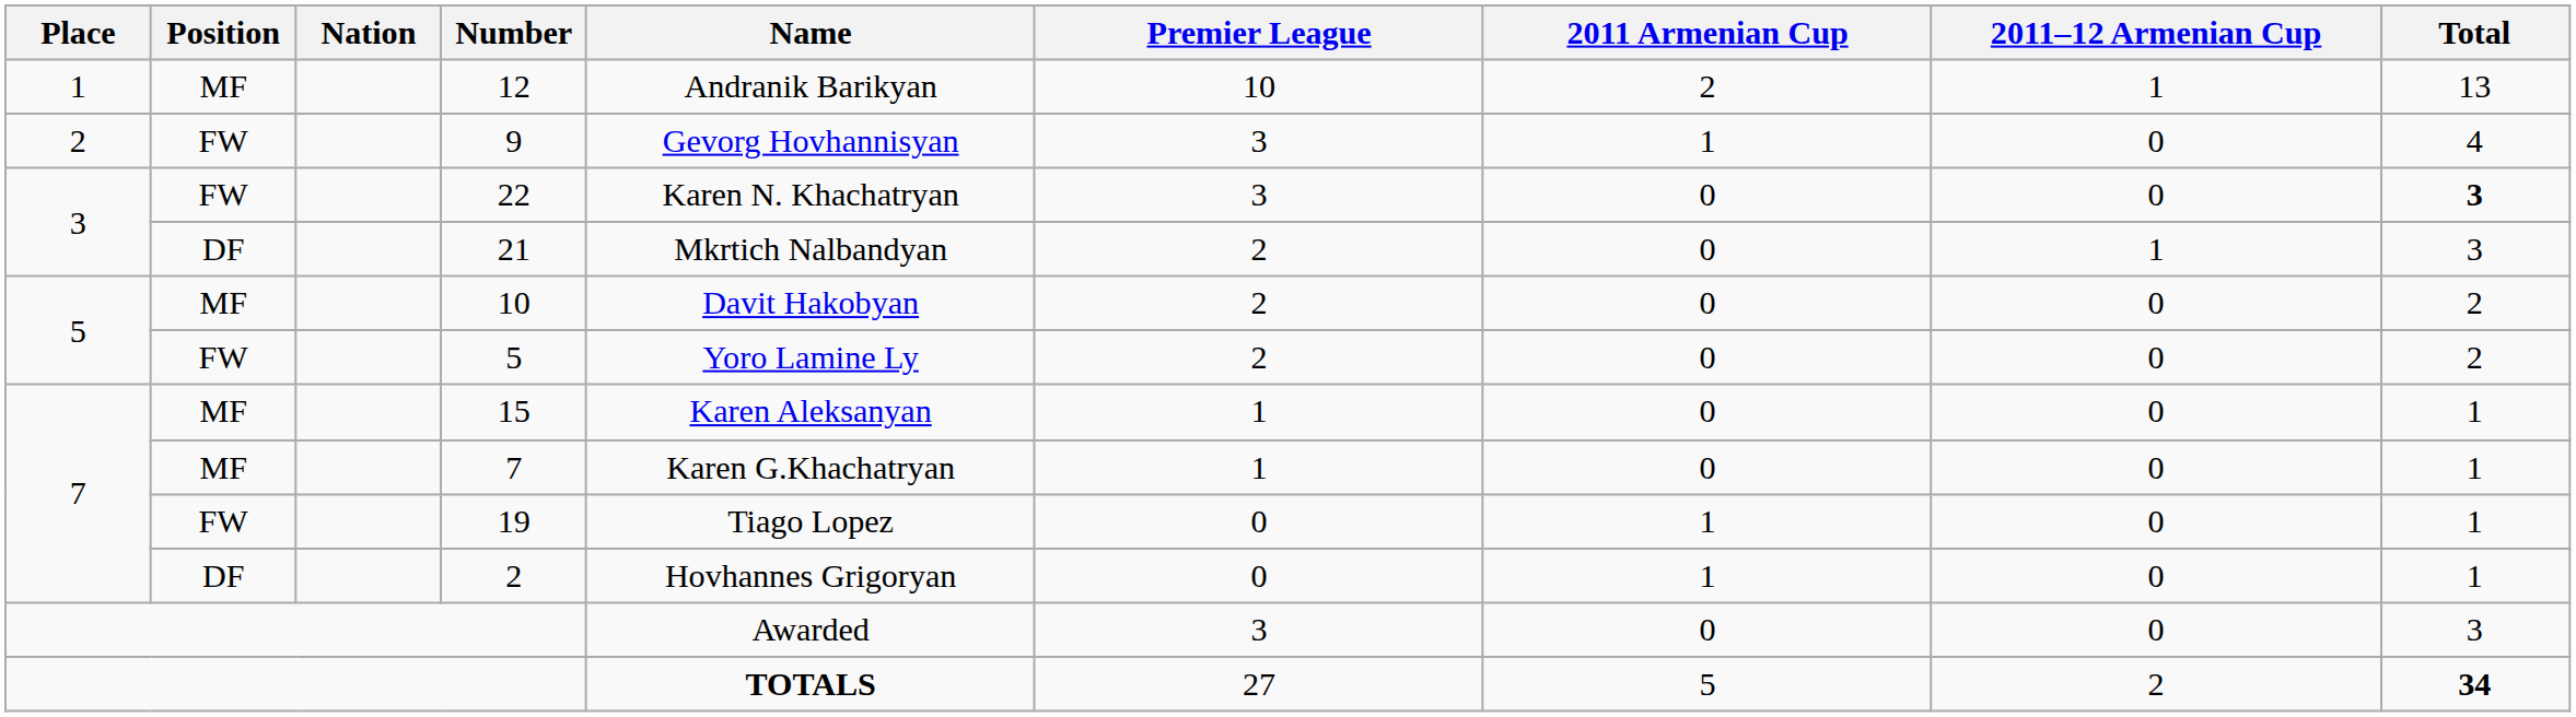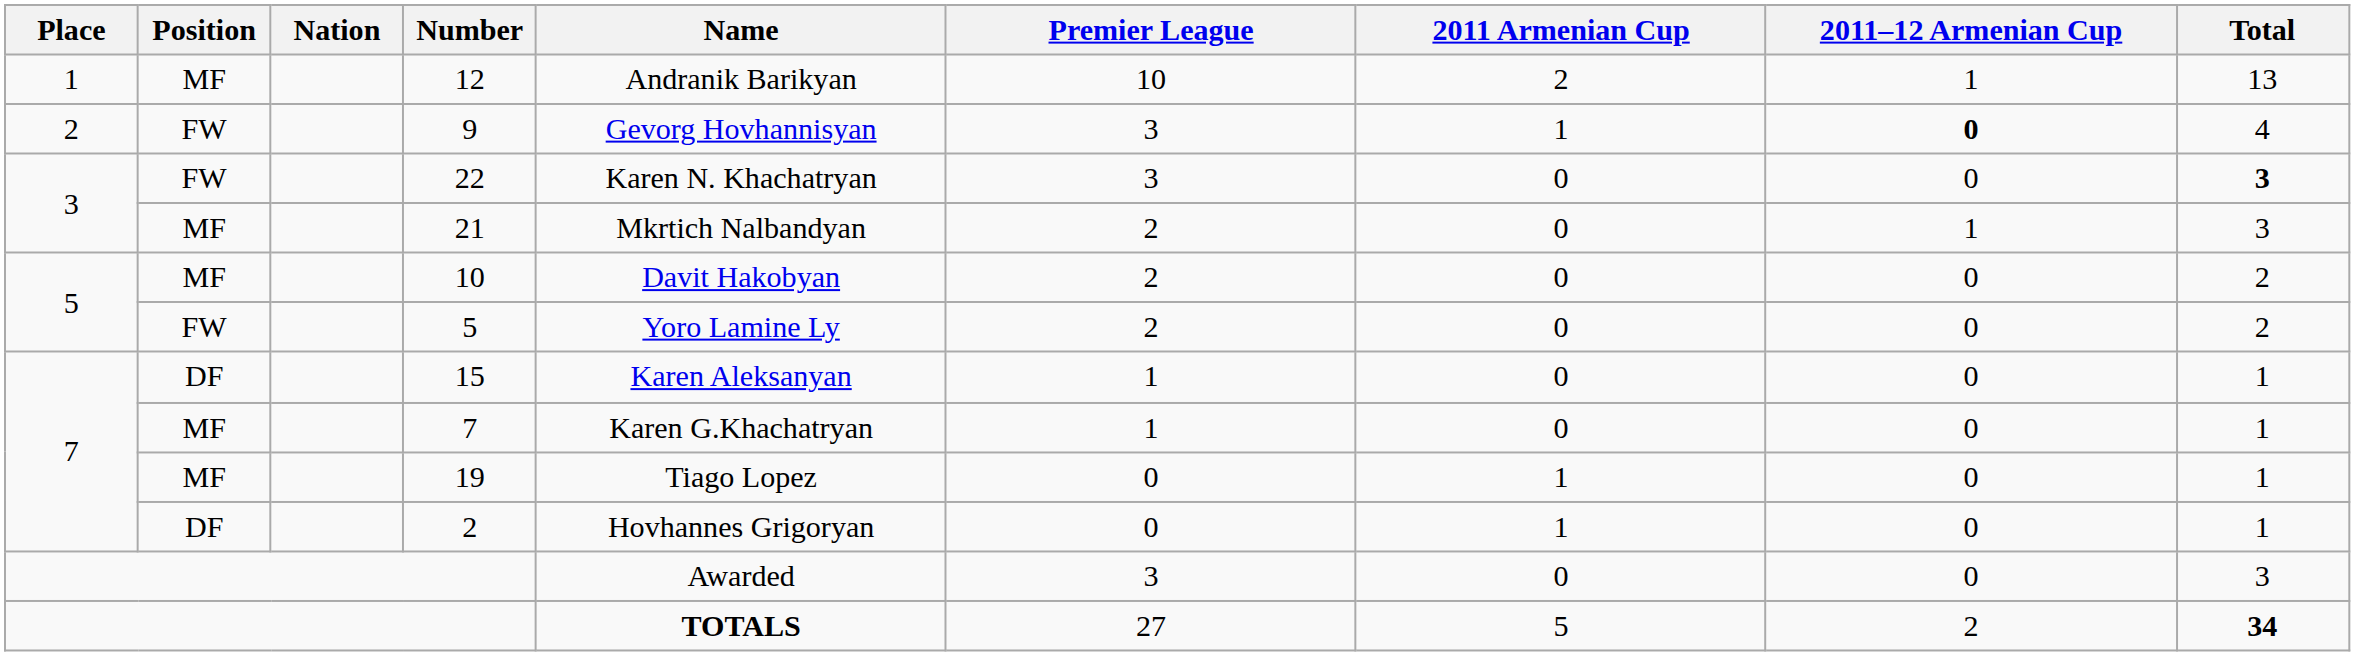9 | 2011–12 Armenian Cup: normal -> bold
21 | Position: DF -> MF
15 | Position: MF -> DF
19 | Position: FW -> MF
